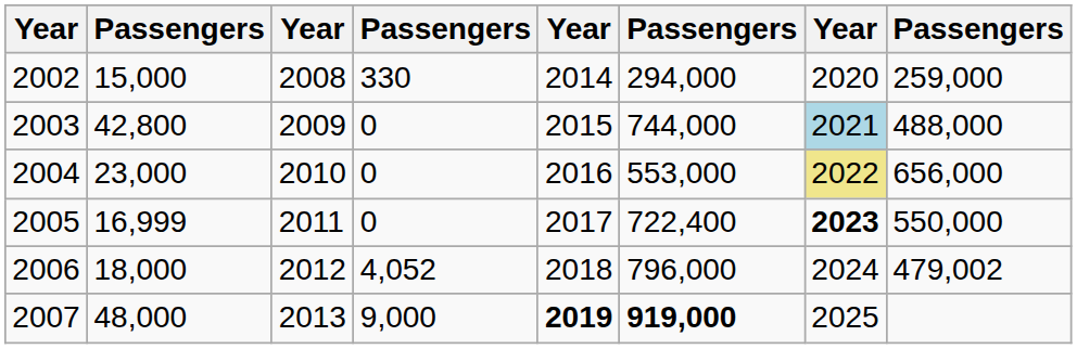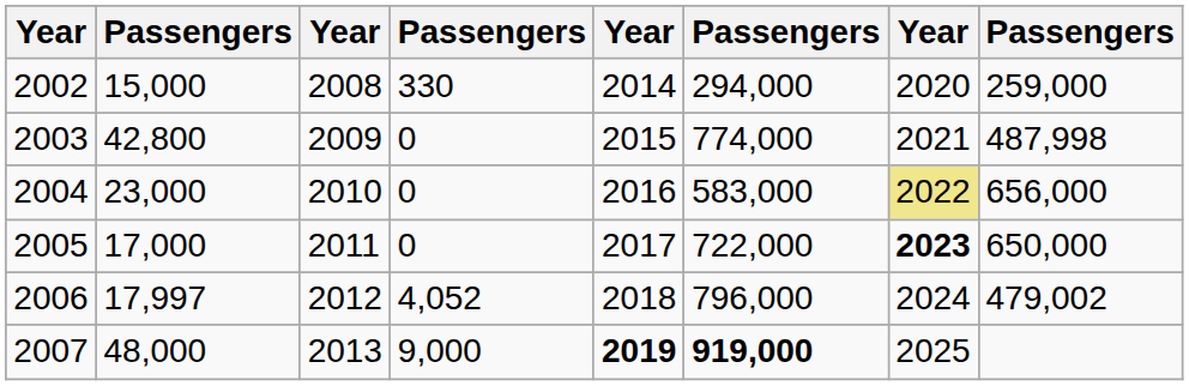2003 | column 6: 744,000 -> 774,000
2003 | column 7: lightblue background -> no background
2003 | column 8: 488,000 -> 487,998
2004 | column 6: 553,000 -> 583,000
2005 | column 2: 16,999 -> 17,000
2005 | column 6: 722,400 -> 722,000
2005 | column 8: 550,000 -> 650,000
2006 | column 2: 18,000 -> 17,997
